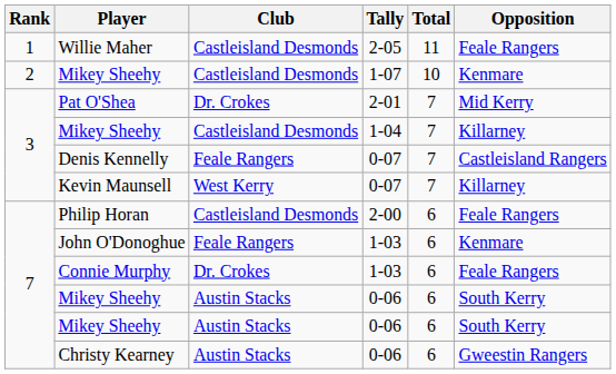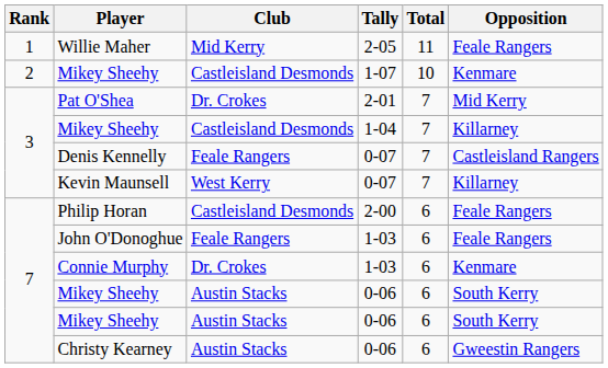Willie Maher | Club: Castleisland Desmonds -> Mid Kerry
John O'Donoghue | Opposition: Kenmare -> Feale Rangers
Connie Murphy | Opposition: Feale Rangers -> Kenmare
